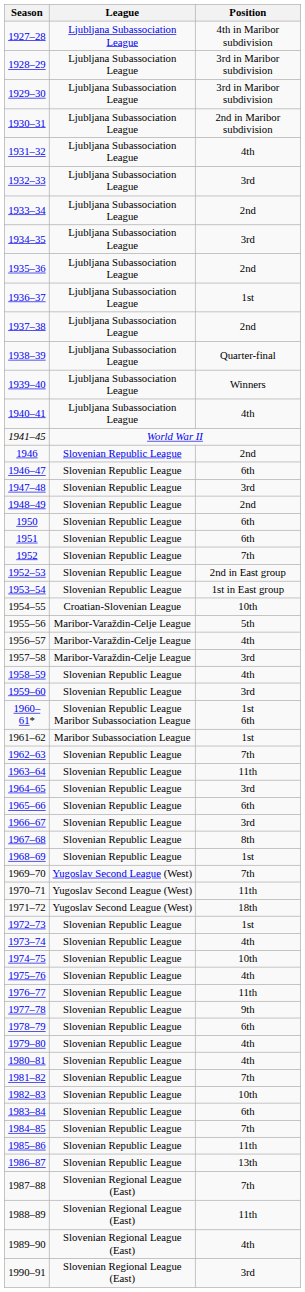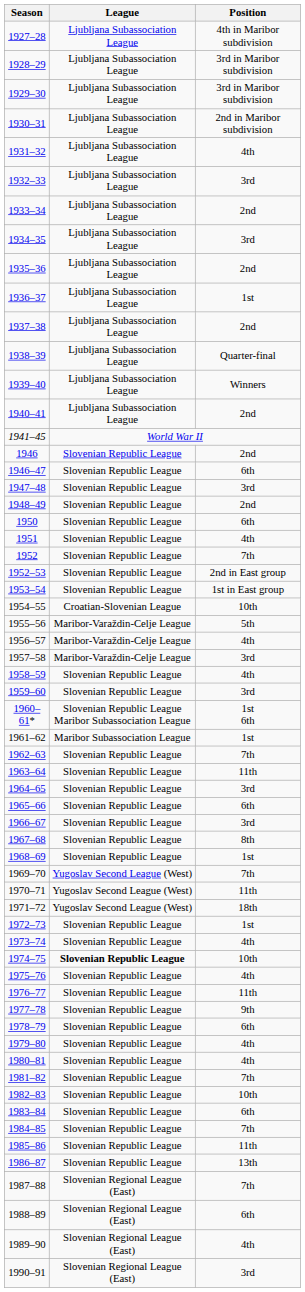1940–41 | Position: 4th -> 2nd
1951 | Position: 6th -> 4th
1974–75 | League: normal -> bold
1988–89 | Position: 11th -> 6th
